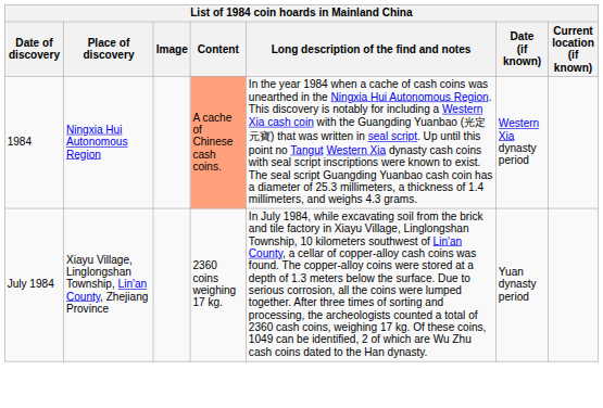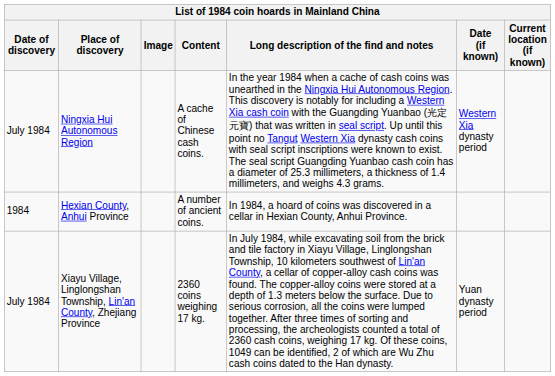Ningxia Hui Autonomous Region | Date of discovery: 1984 -> July 1984
Ningxia Hui Autonomous Region | Content: lightsalmon background -> no background
+ row: 1984 | Hexian County, Anhui Province | A number of ancient coins. | In 1984, a hoard of coins was discovered in a cellar in Hexian County, Anhui Province.
